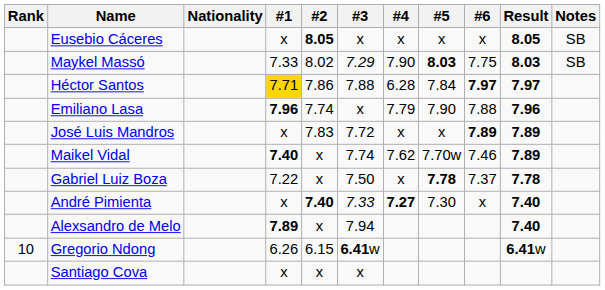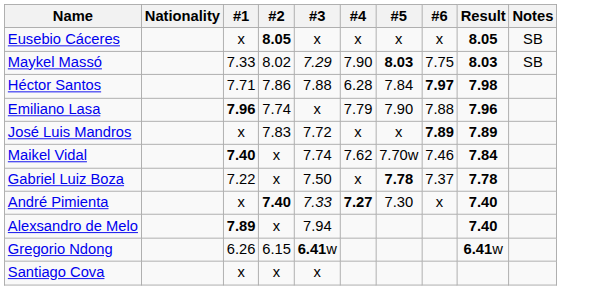- column: Rank | 10
Héctor Santos | #1: gold background -> no background
Héctor Santos | Result: 7.97 -> 7.98
Maikel Vidal | Result: 7.89 -> 7.84
